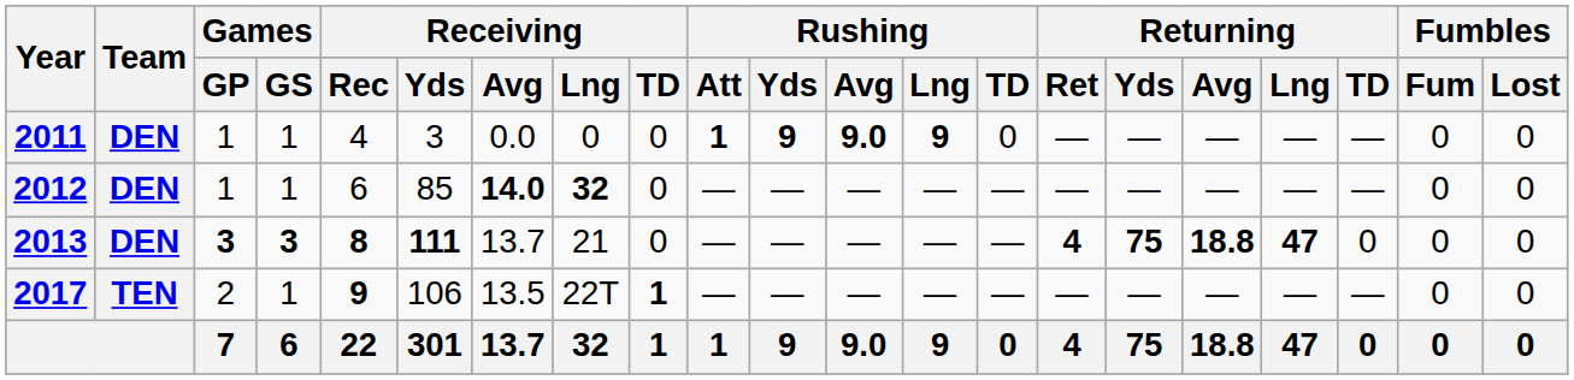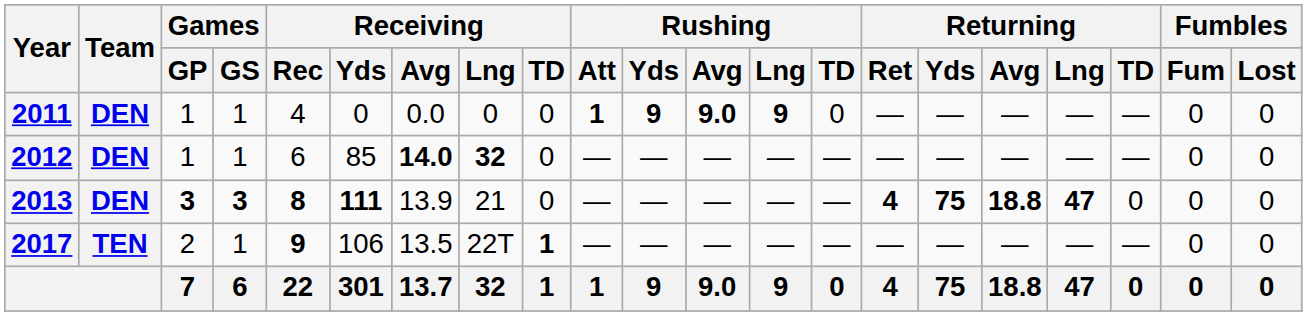2011 | Receiving / Yds: 3 -> 0
2013 | Receiving / Avg: 13.7 -> 13.9
